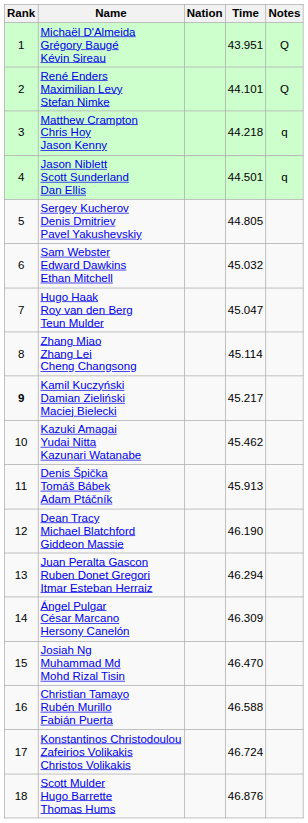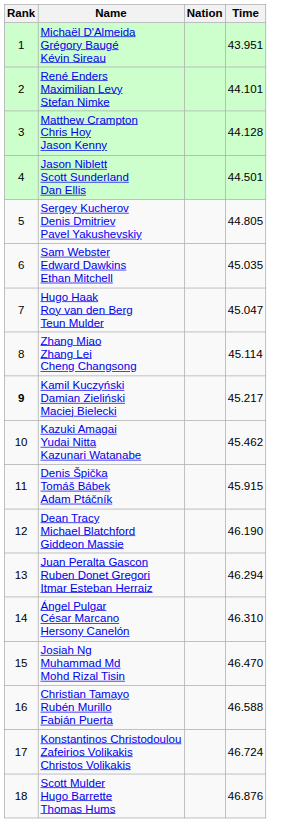- column: Notes | Q | Q | q | q
Matthew Crampton Chris Hoy Jason Kenny | Time: 44.218 -> 44.128
Sam Webster Edward Dawkins Ethan Mitchell | Time: 45.032 -> 45.035
Denis Špička Tomáš Bábek Adam Ptáčník | Time: 45.913 -> 45.915
Ángel Pulgar César Marcano Hersony Canelón | Time: 46.309 -> 46.310
